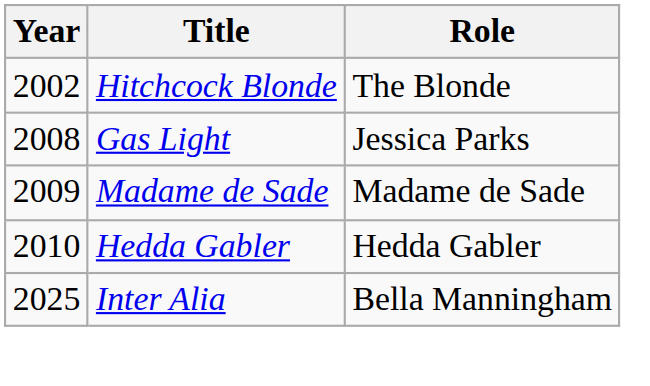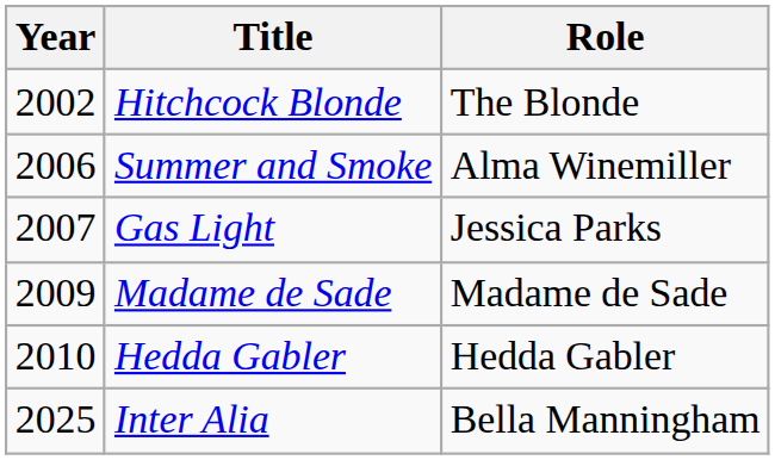+ row: 2006 | Summer and Smoke | Alma Winemiller
Gas Light | Year: 2008 -> 2007
